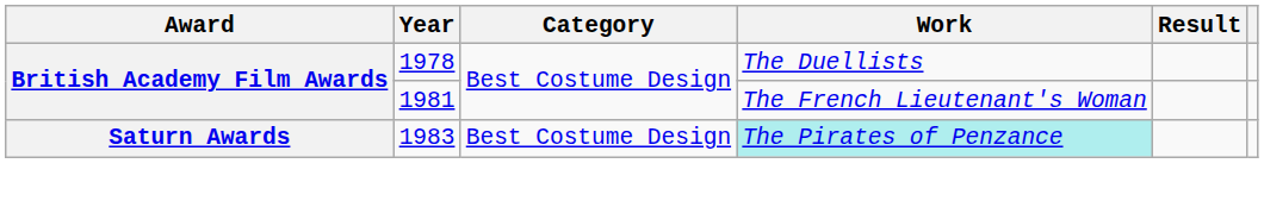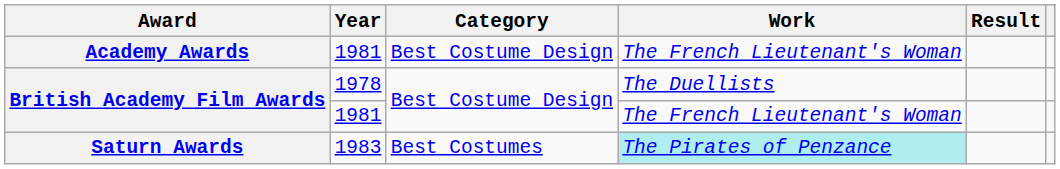+ row: Academy Awards | 1981 | Best Costume Design | The French Lieutenant's Woman
Saturn Awards | Category: Best Costume Design -> Best Costumes
